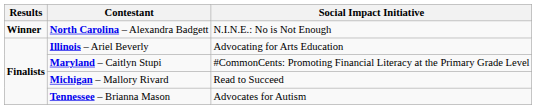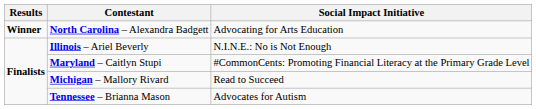North Carolina – Alexandra Badgett | Social Impact Initiative: N.I.N.E.: No is Not Enough -> Advocating for Arts Education
Illinois – Ariel Beverly | Social Impact Initiative: Advocating for Arts Education -> N.I.N.E.: No is Not Enough
